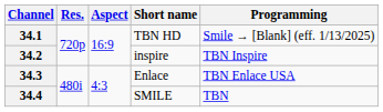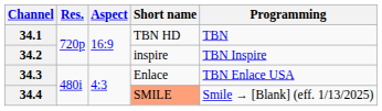34.1 | Programming: Smile → [Blank] (eff. 1/13/2025) -> TBN
34.4 | Short name: no background -> lightsalmon background
34.4 | Programming: TBN -> Smile → [Blank] (eff. 1/13/2025)
